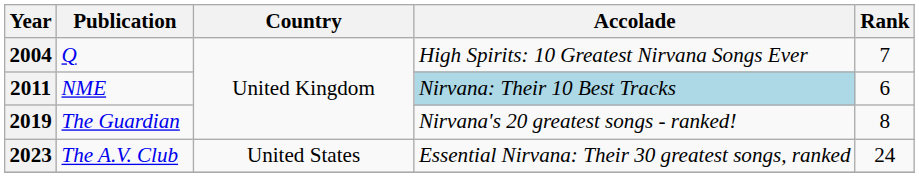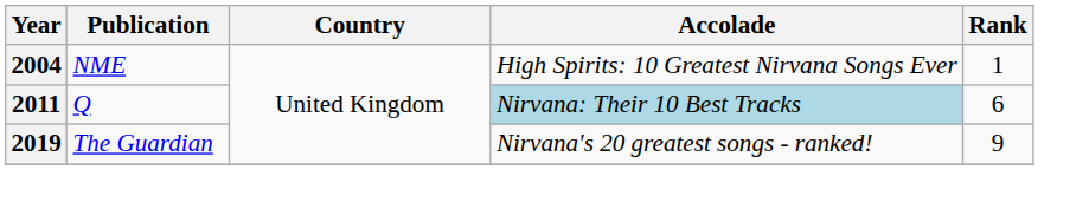2004 | Publication: Q -> NME
2004 | Rank: 7 -> 1
2011 | Publication: NME -> Q
2019 | Rank: 8 -> 9
- row: 2023 | The A.V. Club | United States | Essential Nirvana: Their 30 greatest songs, ranked | 24
